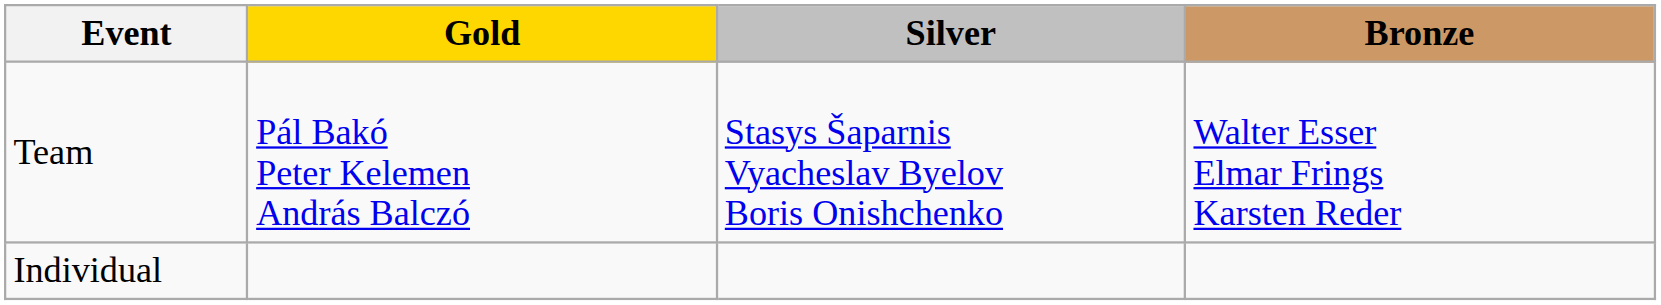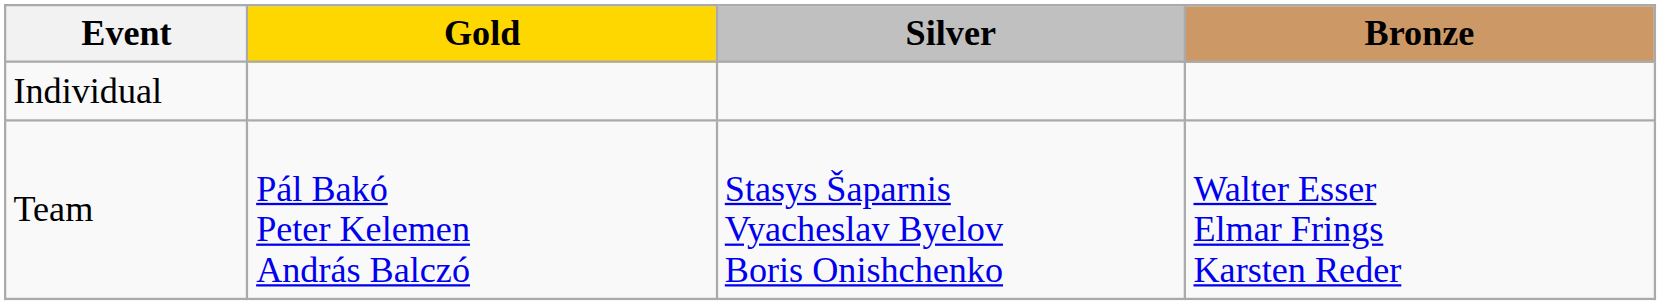rows swapped: Individual <-> Team
